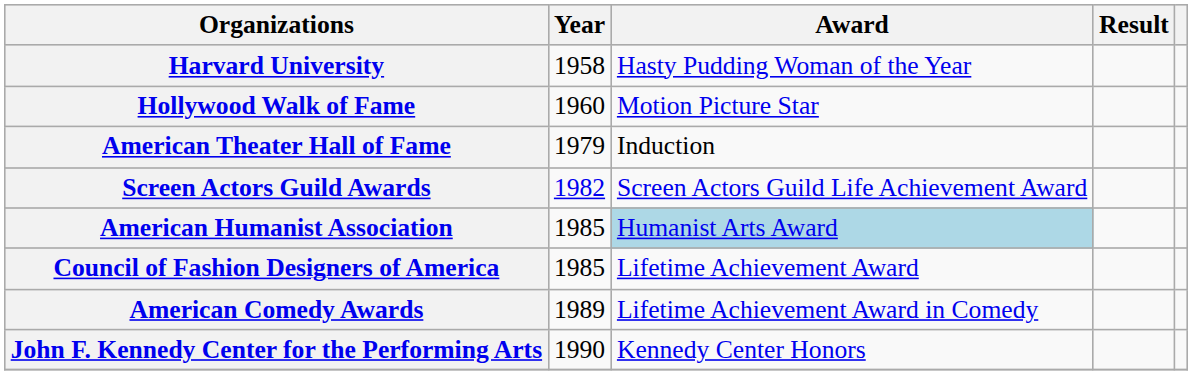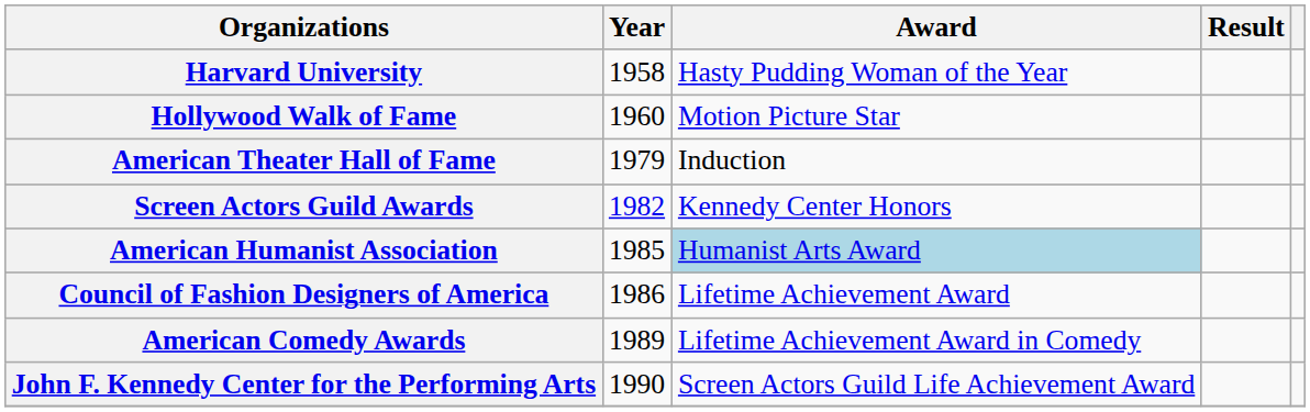Screen Actors Guild Awards | Award: Screen Actors Guild Life Achievement Award -> Kennedy Center Honors
Council of Fashion Designers of America | Year: 1985 -> 1986
John F. Kennedy Center for the Performing Arts | Award: Kennedy Center Honors -> Screen Actors Guild Life Achievement Award
